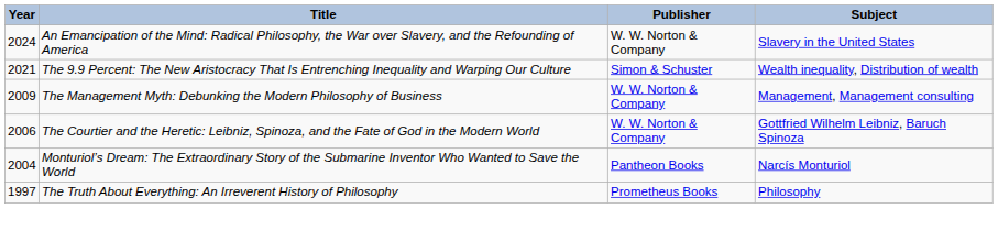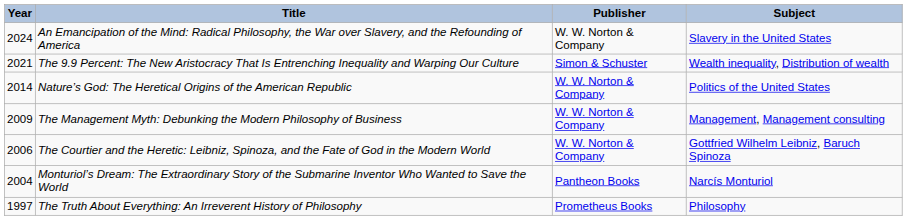+ row: 2014 | Nature’s God: The Heretical Origins of the American Republic | W. W. Norton & Company | Politics of the United States
